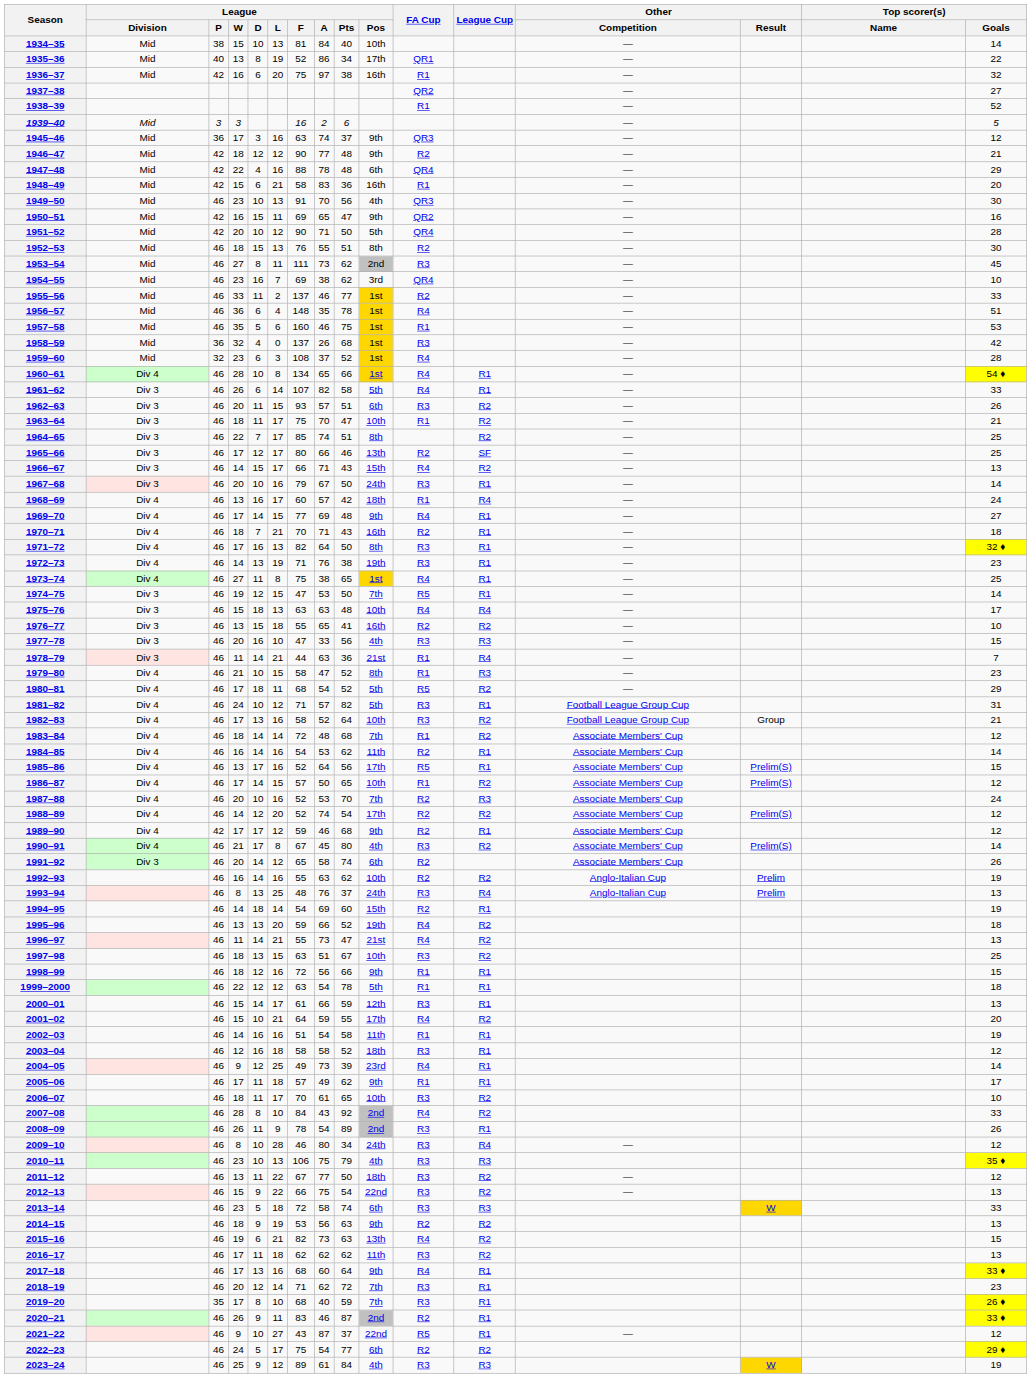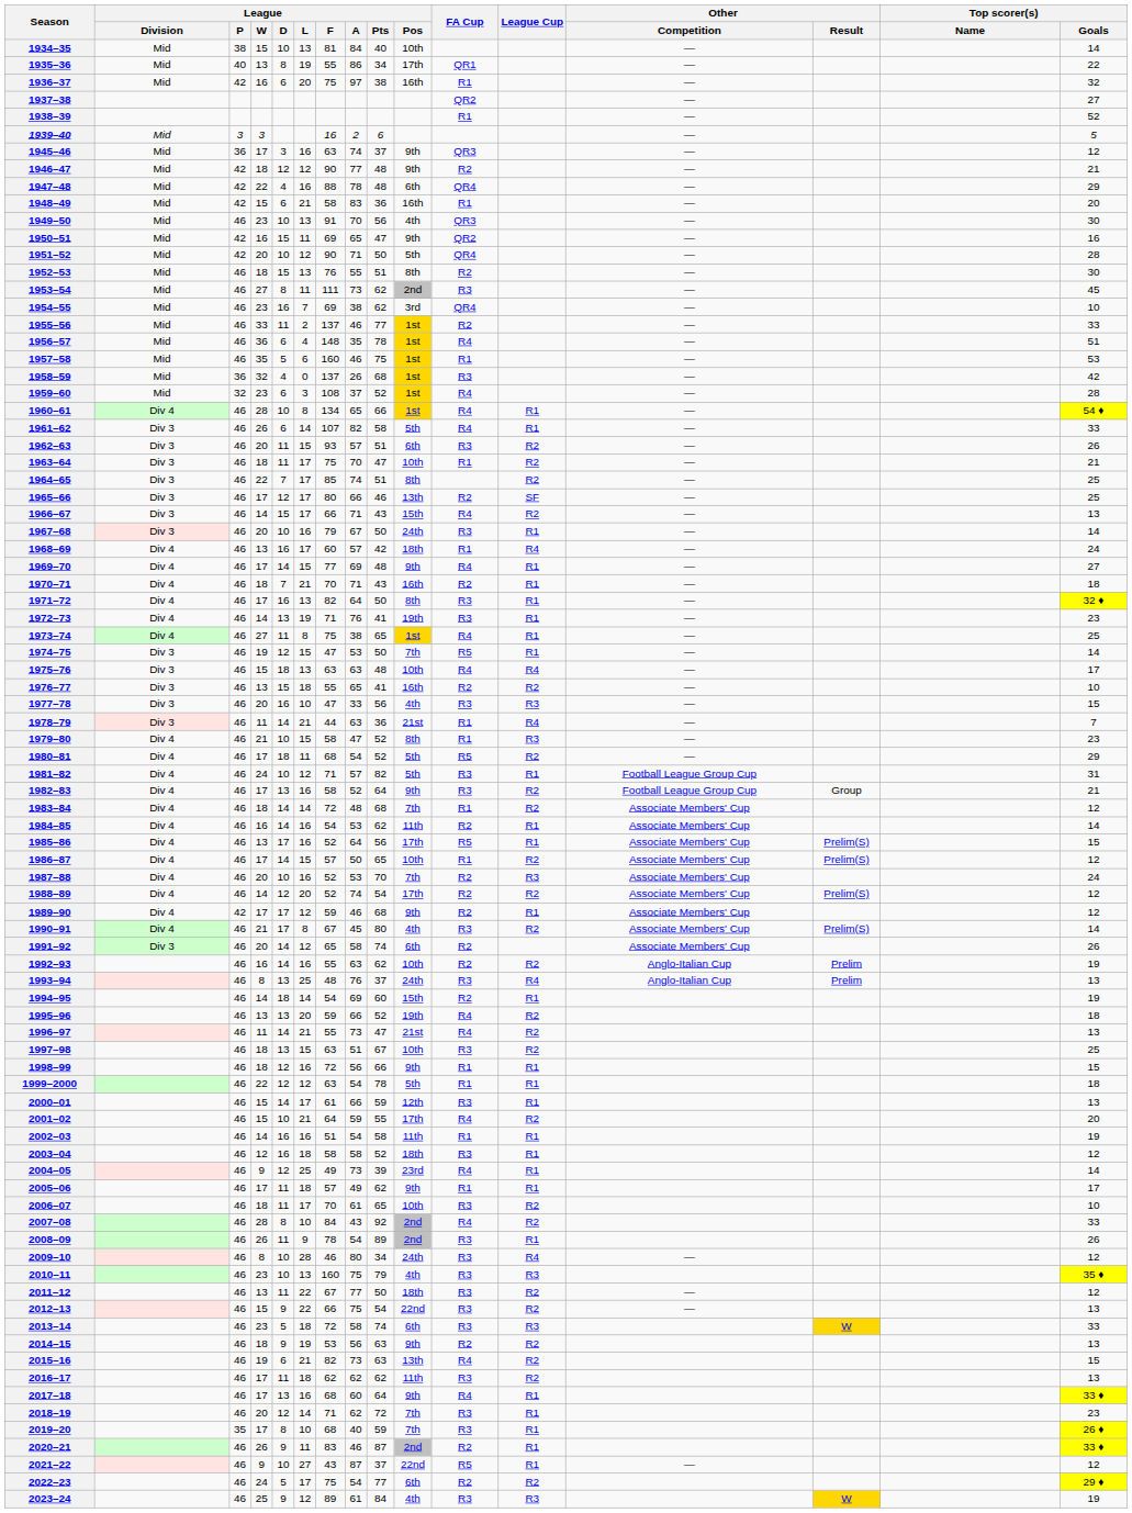1935–36 | League / F: 52 -> 55
1972–73 | League / Pts: 38 -> 41
1982–83 | League / Pos: 10th -> 9th
2010–11 | League / F: 106 -> 160
